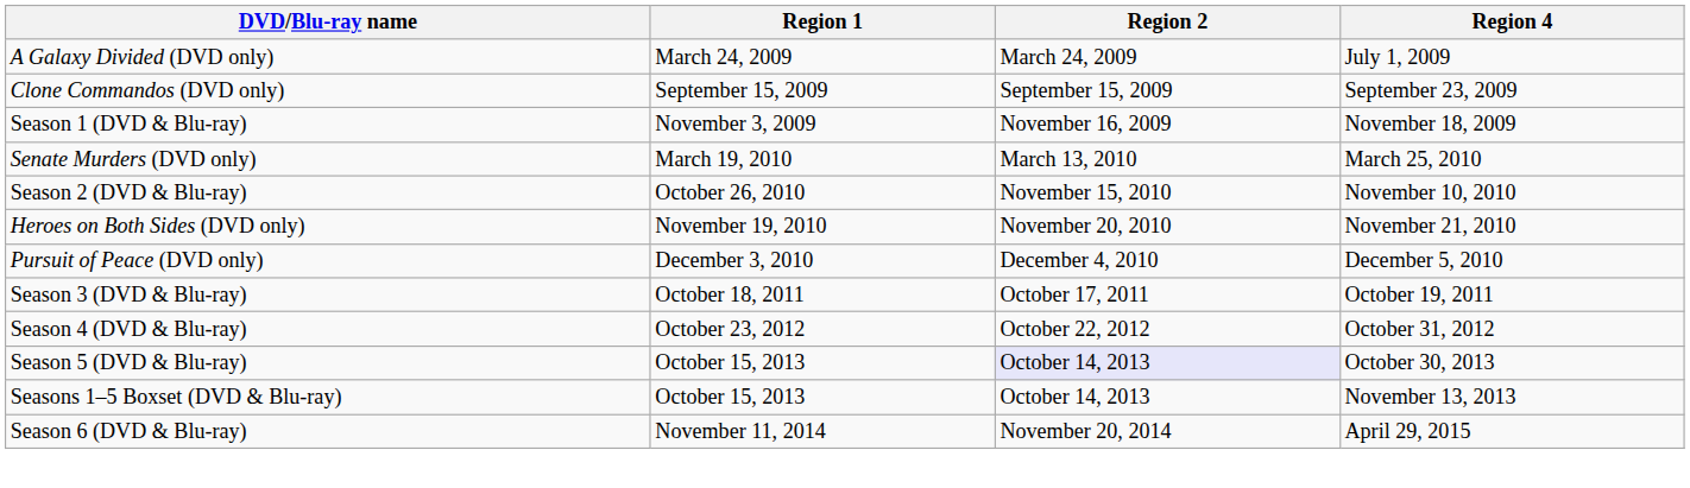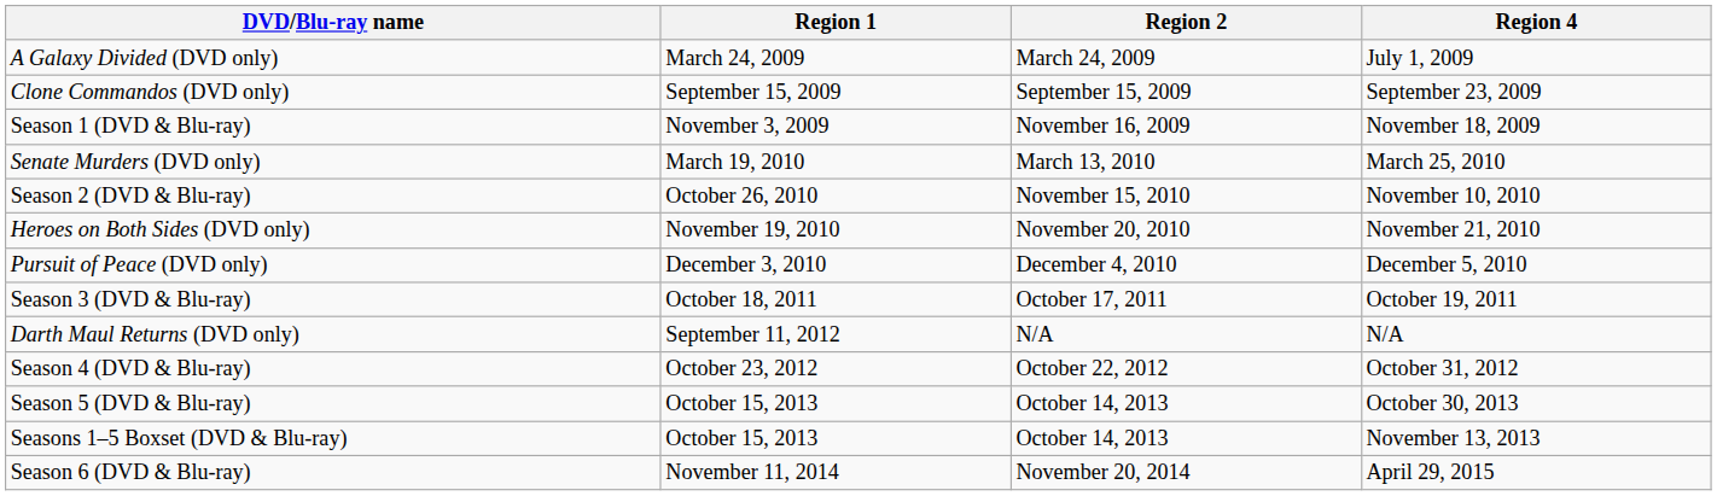+ row: Darth Maul Returns (DVD only) | September 11, 2012 | N/A | N/A
Season 5 (DVD & Blu-ray) | Region 2: lavender background -> no background
